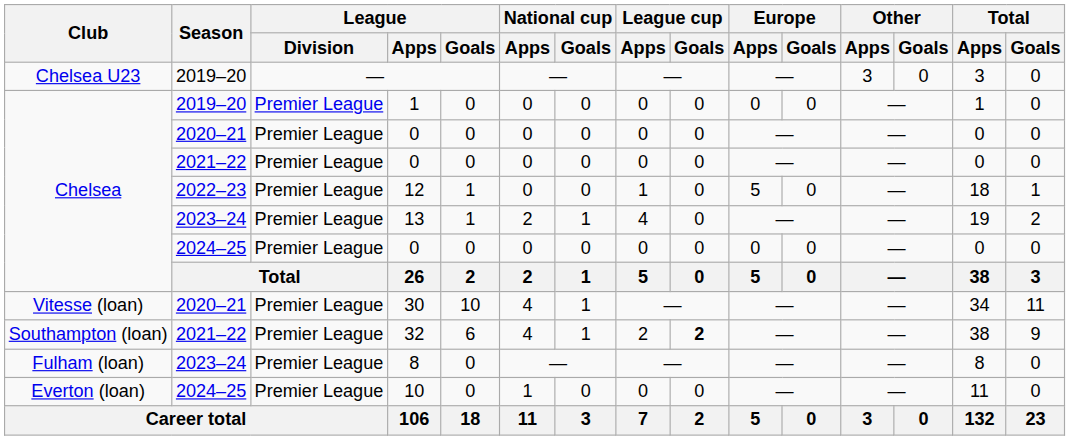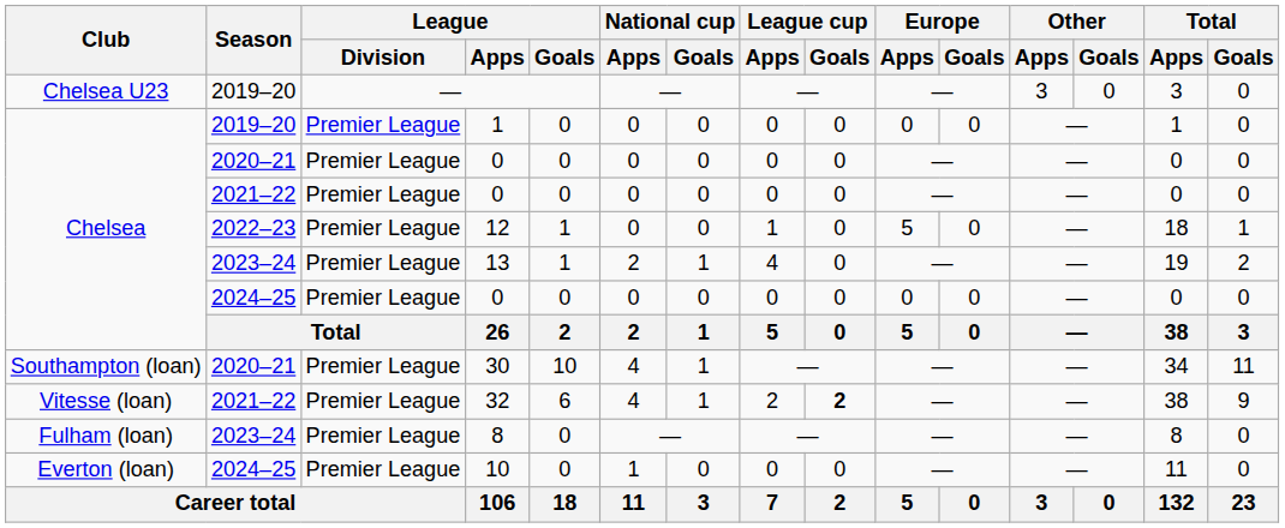30 | Club: Vitesse (loan) -> Southampton (loan)
32 | Club: Southampton (loan) -> Vitesse (loan)
